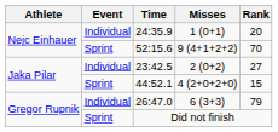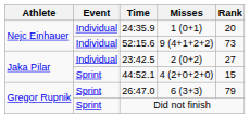52:15.6 | Event: Sprint -> Individual
52:15.6 | Rank: 70 -> 73
26:47.0 | Event: Individual -> Sprint
